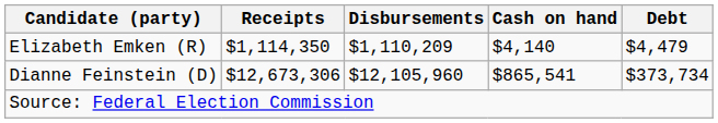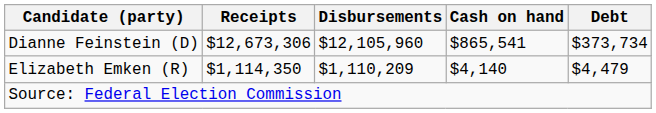rows swapped: Dianne Feinstein (D) <-> Elizabeth Emken (R)
